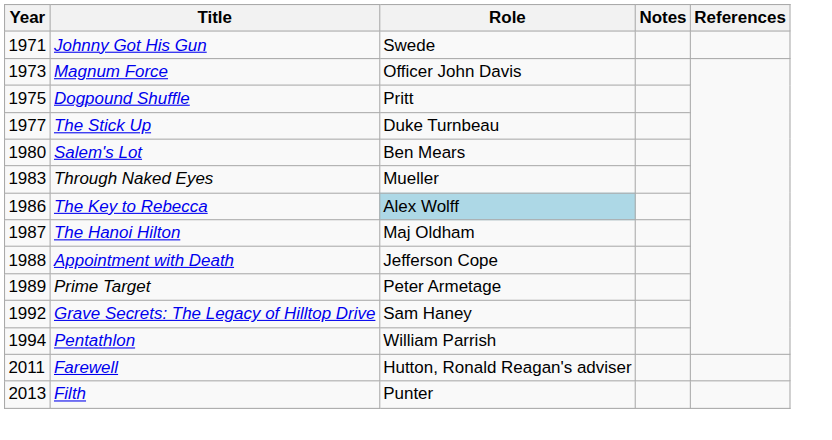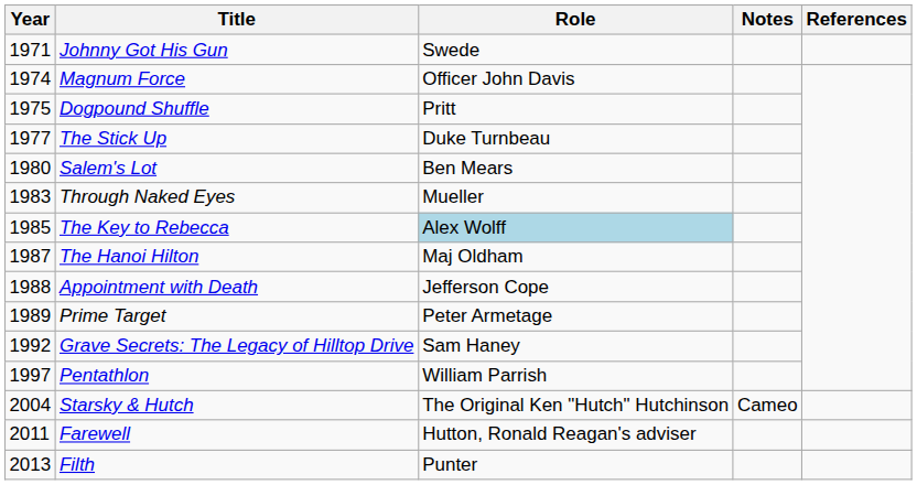Magnum Force | Year: 1973 -> 1974
The Key to Rebecca | Year: 1986 -> 1985
Pentathlon | Year: 1994 -> 1997
+ row: 2004 | Starsky & Hutch | The Original Ken "Hutch" Hutchinson | Cameo
